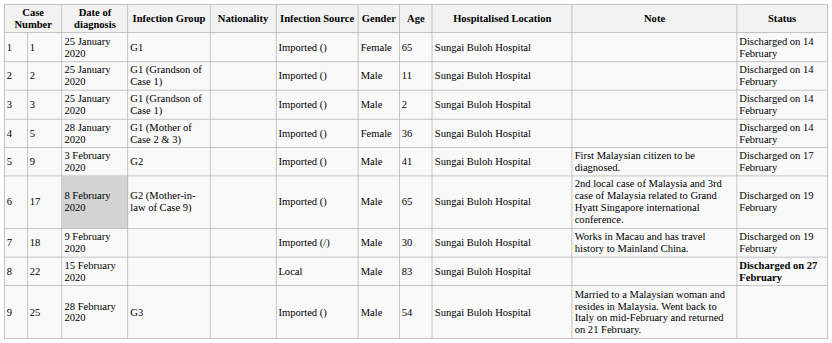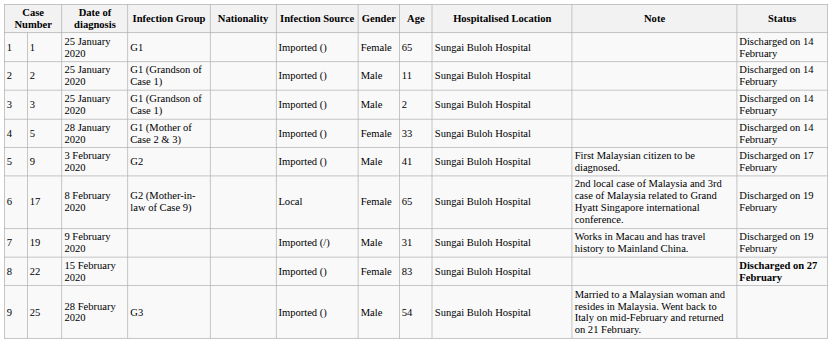4 | Age: 36 -> 33
6 | Date of diagnosis: lightgrey background -> no background
6 | Infection Source: Imported () -> Local
6 | Gender: Male -> Female
7 | column 2: 18 -> 19
7 | Age: 30 -> 31
8 | Infection Source: Local -> Imported ()
8 | Gender: Male -> Female
